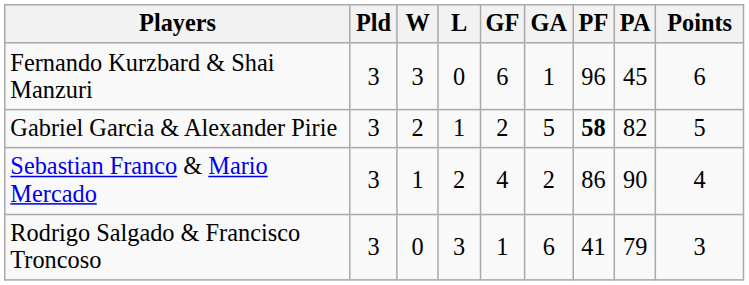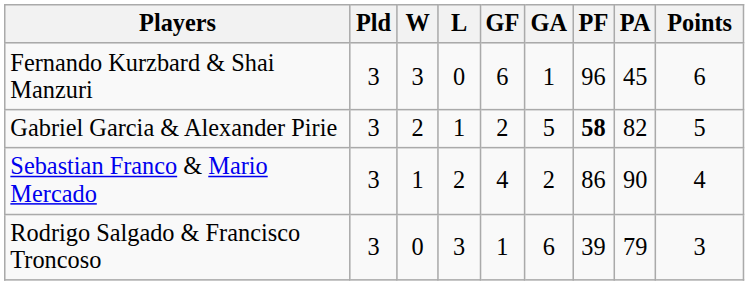Rodrigo Salgado & Francisco Troncoso | PF: 41 -> 39
